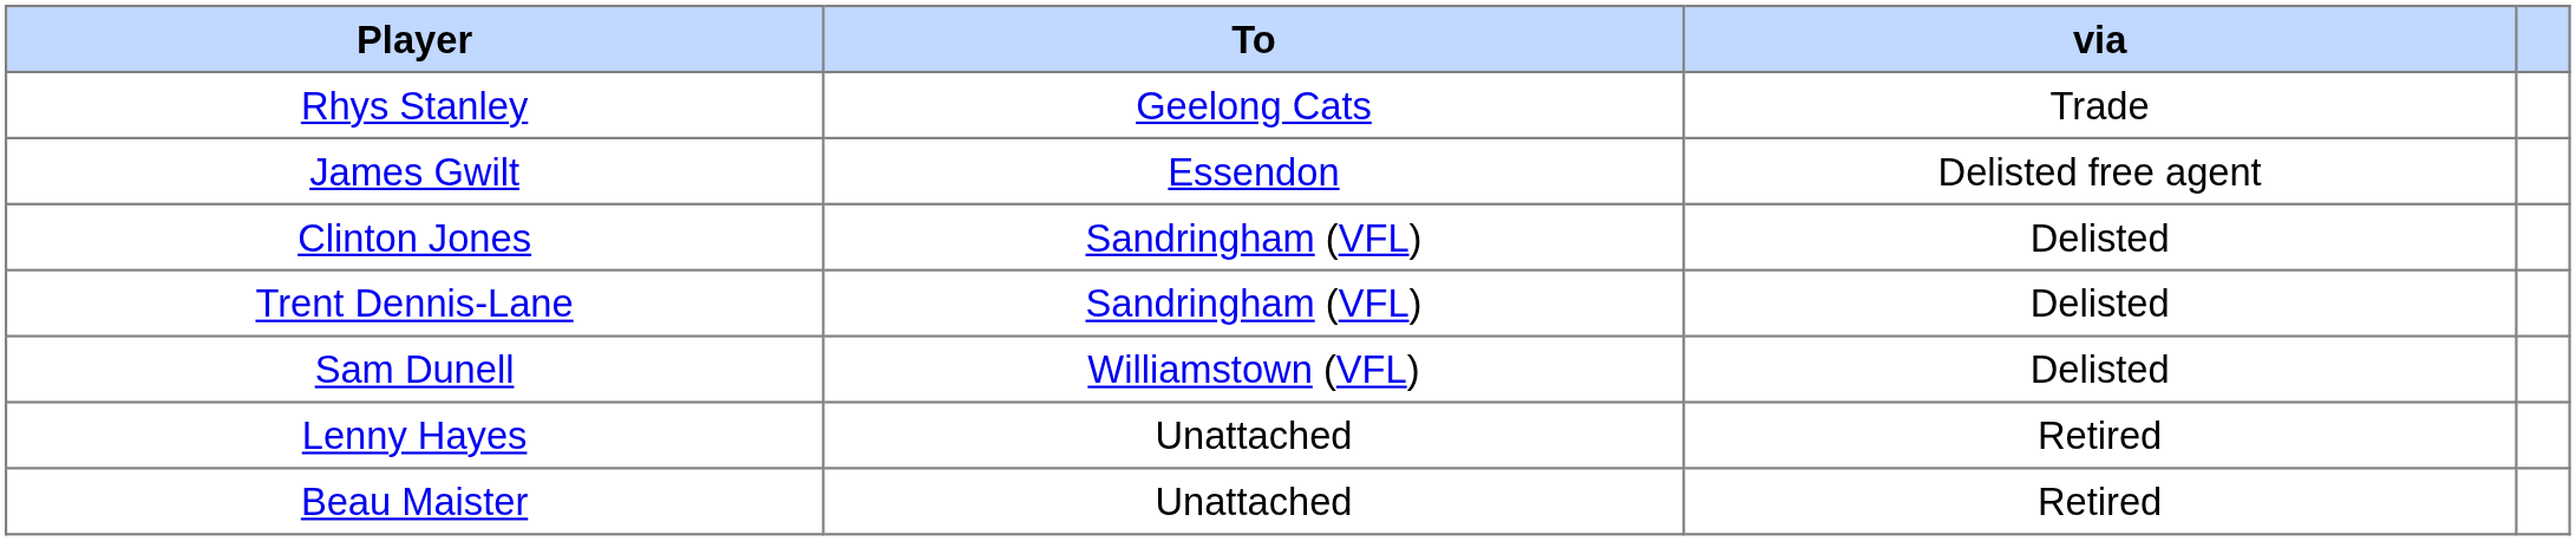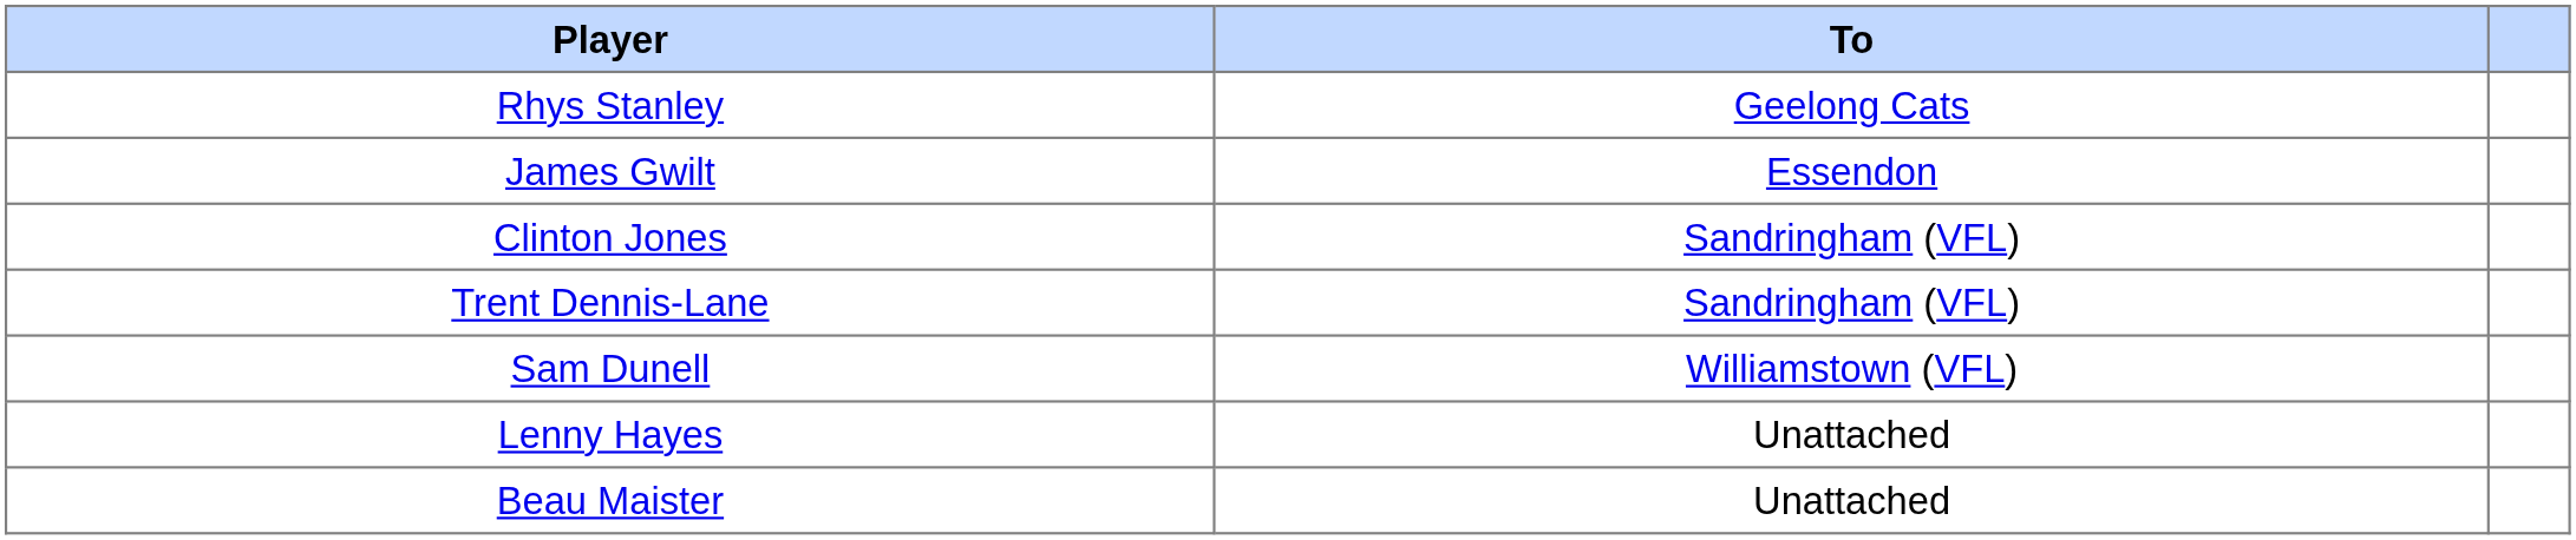- column: via | Trade | Delisted free agent | Delisted | Delisted | Delisted | Retired | Retired
